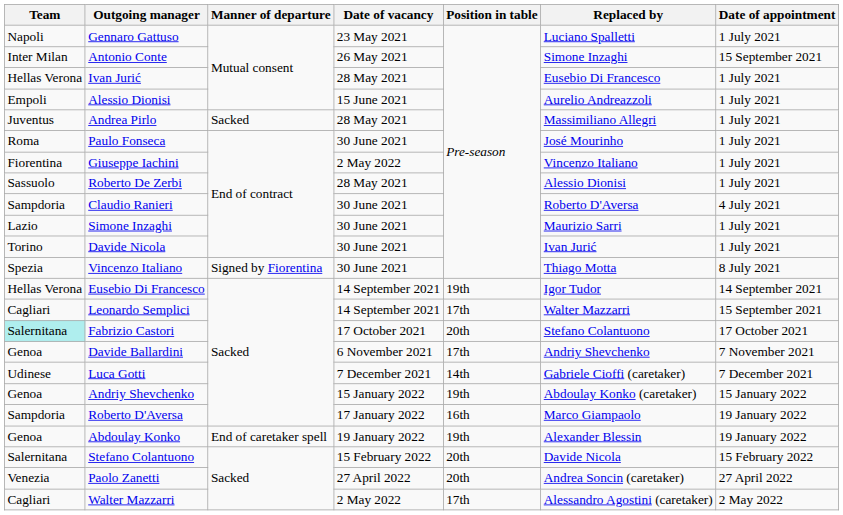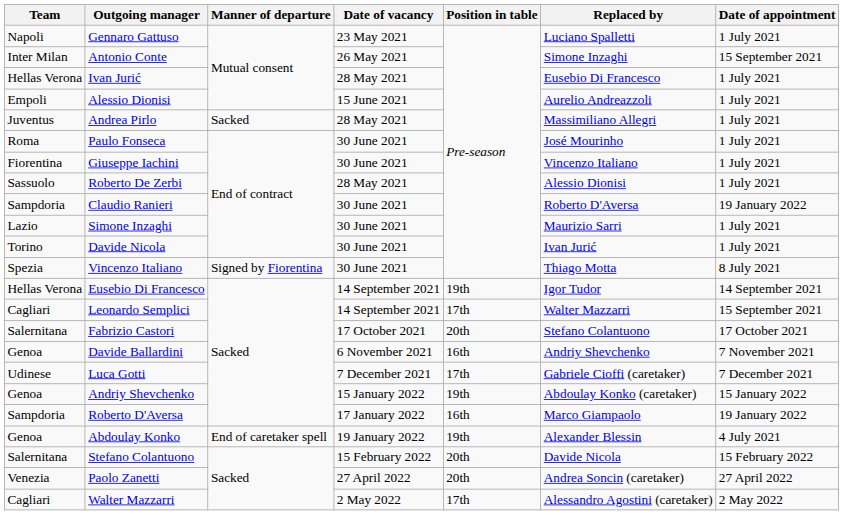Giuseppe Iachini | Date of vacancy: 2 May 2022 -> 30 June 2021
Claudio Ranieri | Date of appointment: 4 July 2021 -> 19 January 2022
Fabrizio Castori | Team: paleturquoise background -> no background
Davide Ballardini | Position in table: 17th -> 16th
Luca Gotti | Position in table: 14th -> 17th
Abdoulay Konko | Date of appointment: 19 January 2022 -> 4 July 2021
